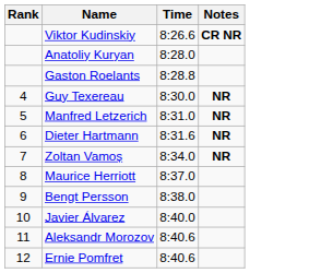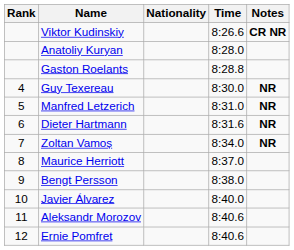+ column: Nationality
